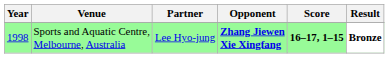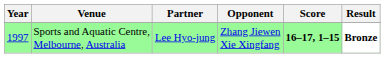Sports and Aquatic Centre, Melbourne, Australia | Year: 1998 -> 1997
Sports and Aquatic Centre, Melbourne, Australia | Opponent: bold -> normal
